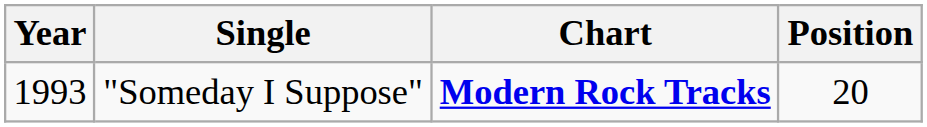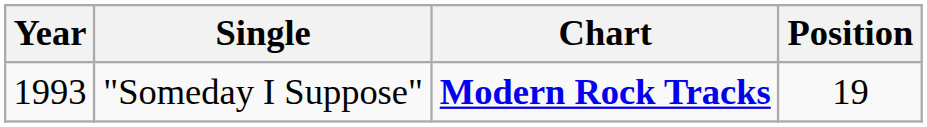"Someday I Suppose" | Position: 20 -> 19
